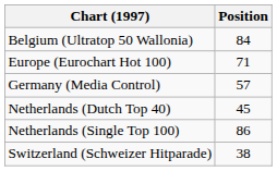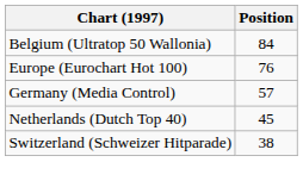Europe (Eurochart Hot 100) | Position: 71 -> 76
- row: Netherlands (Single Top 100) | 86
